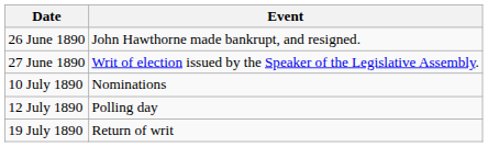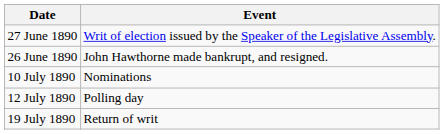rows swapped: 26 June 1890 <-> 27 June 1890
